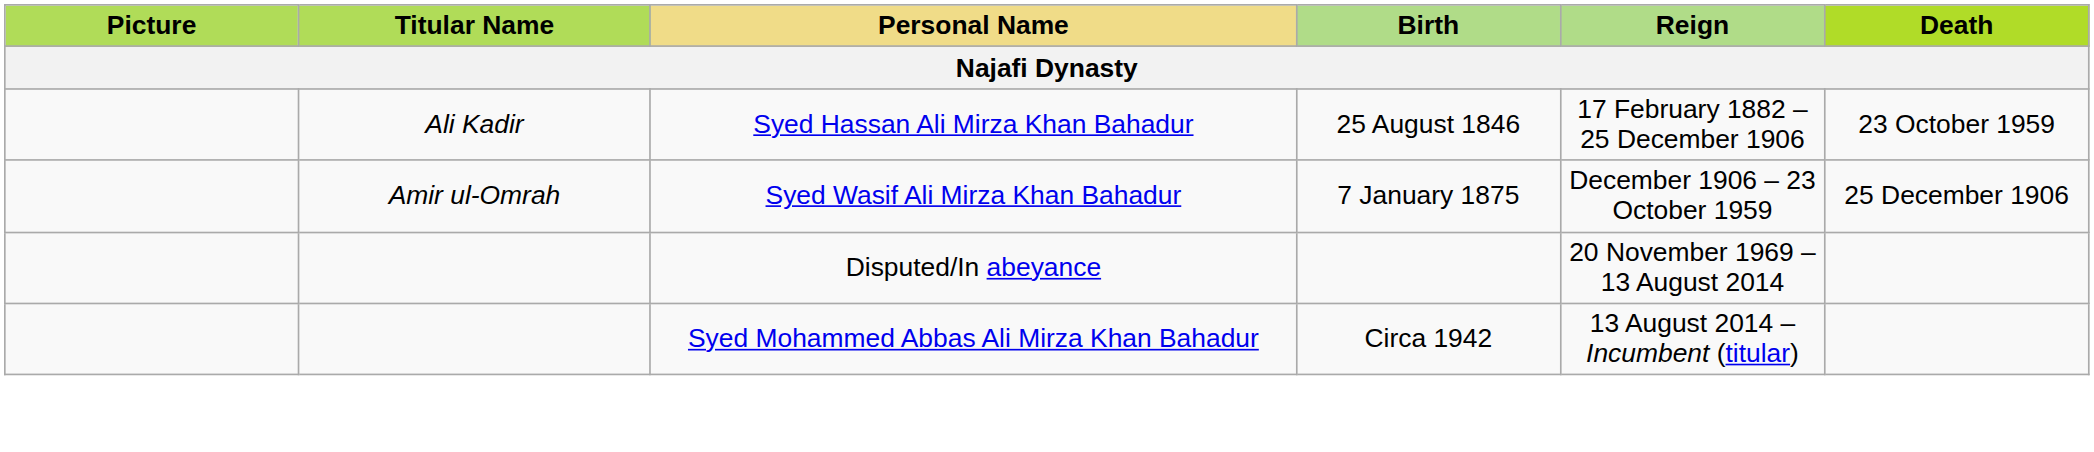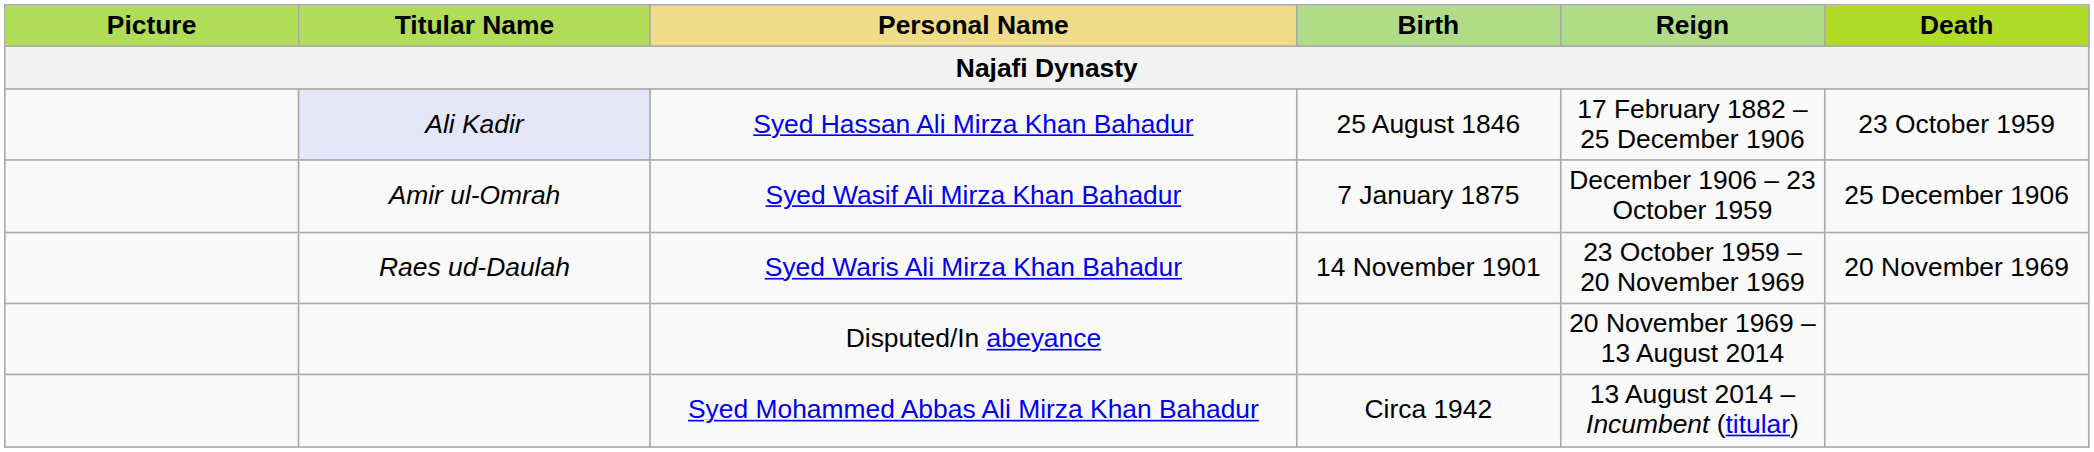Syed Hassan Ali Mirza Khan Bahadur | Titular Name: no background -> lavender background
+ row: Raes ud-Daulah | Syed Waris Ali Mirza Khan Bahadur | 14 November 1901 | 23 October 1959 – 20 November 1969 | 20 November 1969
